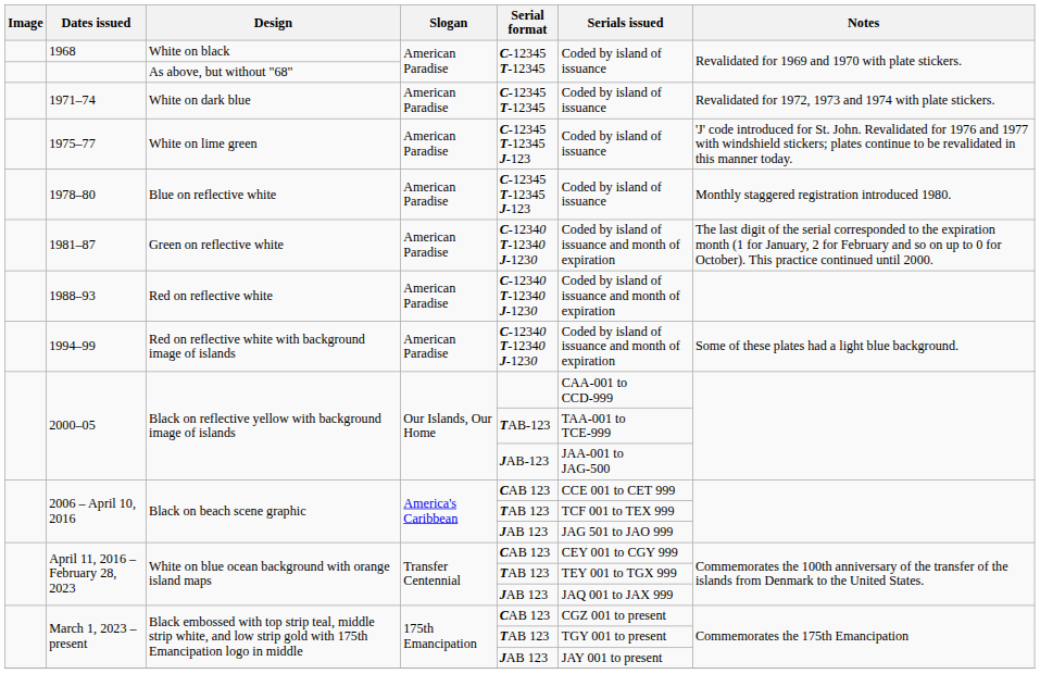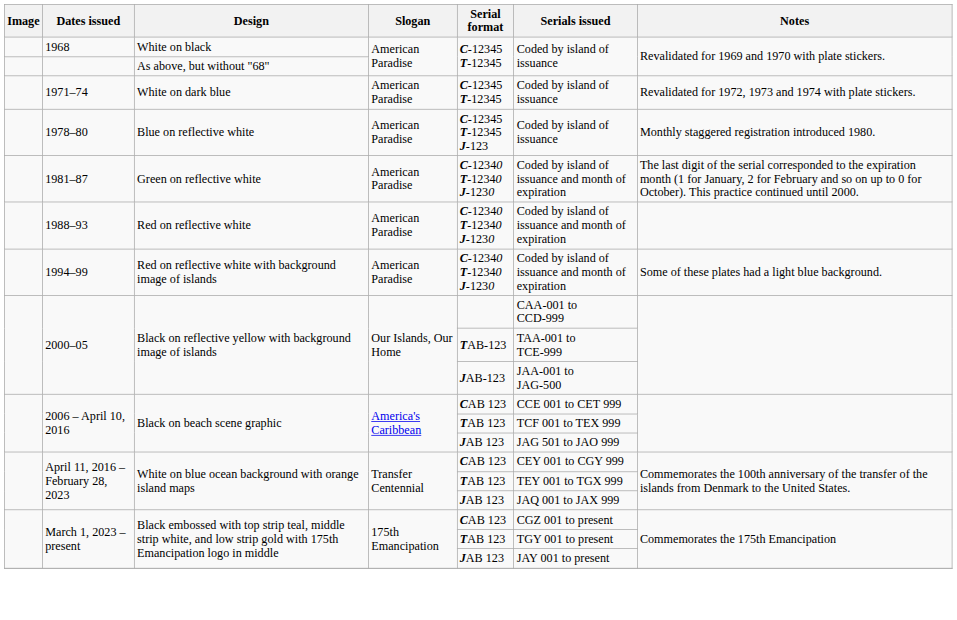- row: 1975–77 | White on lime green | American Paradise | C-12345 T-12345 J-123 | Coded by island of issuance | 'J' code introduced for St. John. Revalidated for 1976 and 1977 with windshield stickers; plates continue to be revalidated in this manner today.
